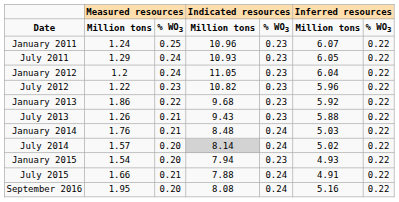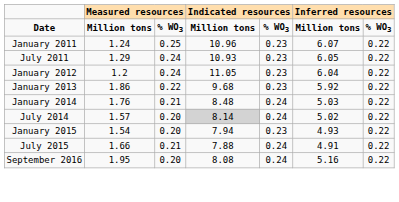- row: July 2012 | 1.22 | 0.23 | 10.82 | 0.23 | 5.96 | 0.22
- row: July 2013 | 1.26 | 0.21 | 9.43 | 0.23 | 5.88 | 0.22
